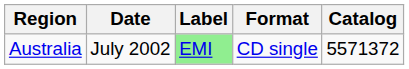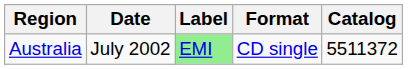Australia | Catalog: 5571372 -> 5511372
